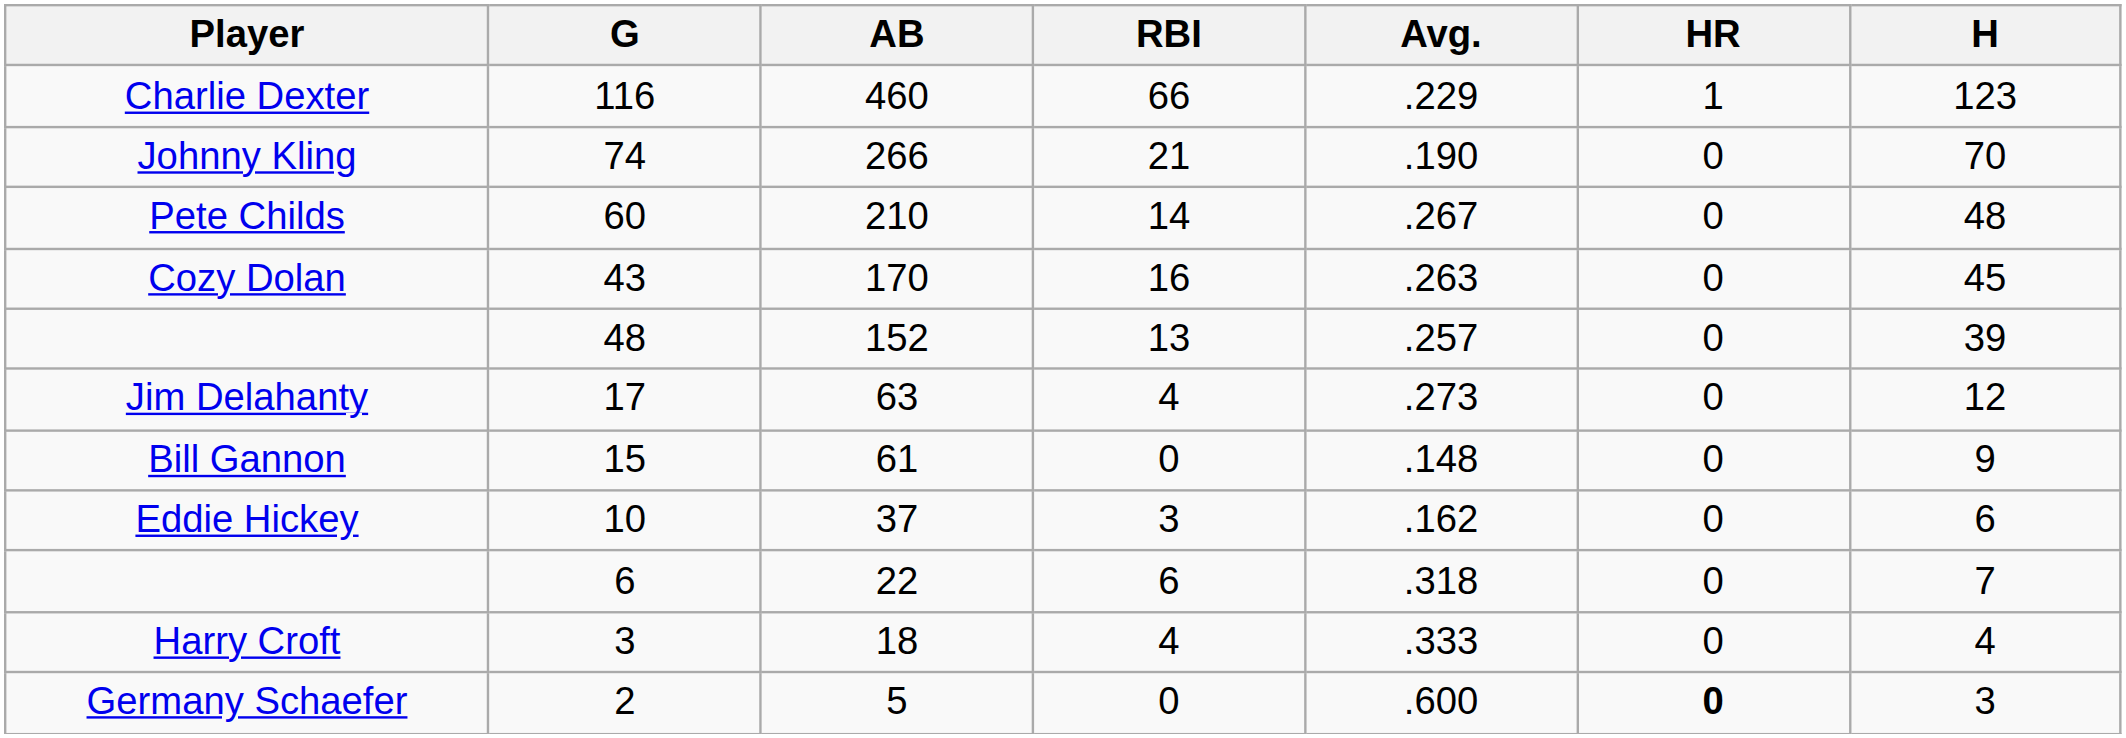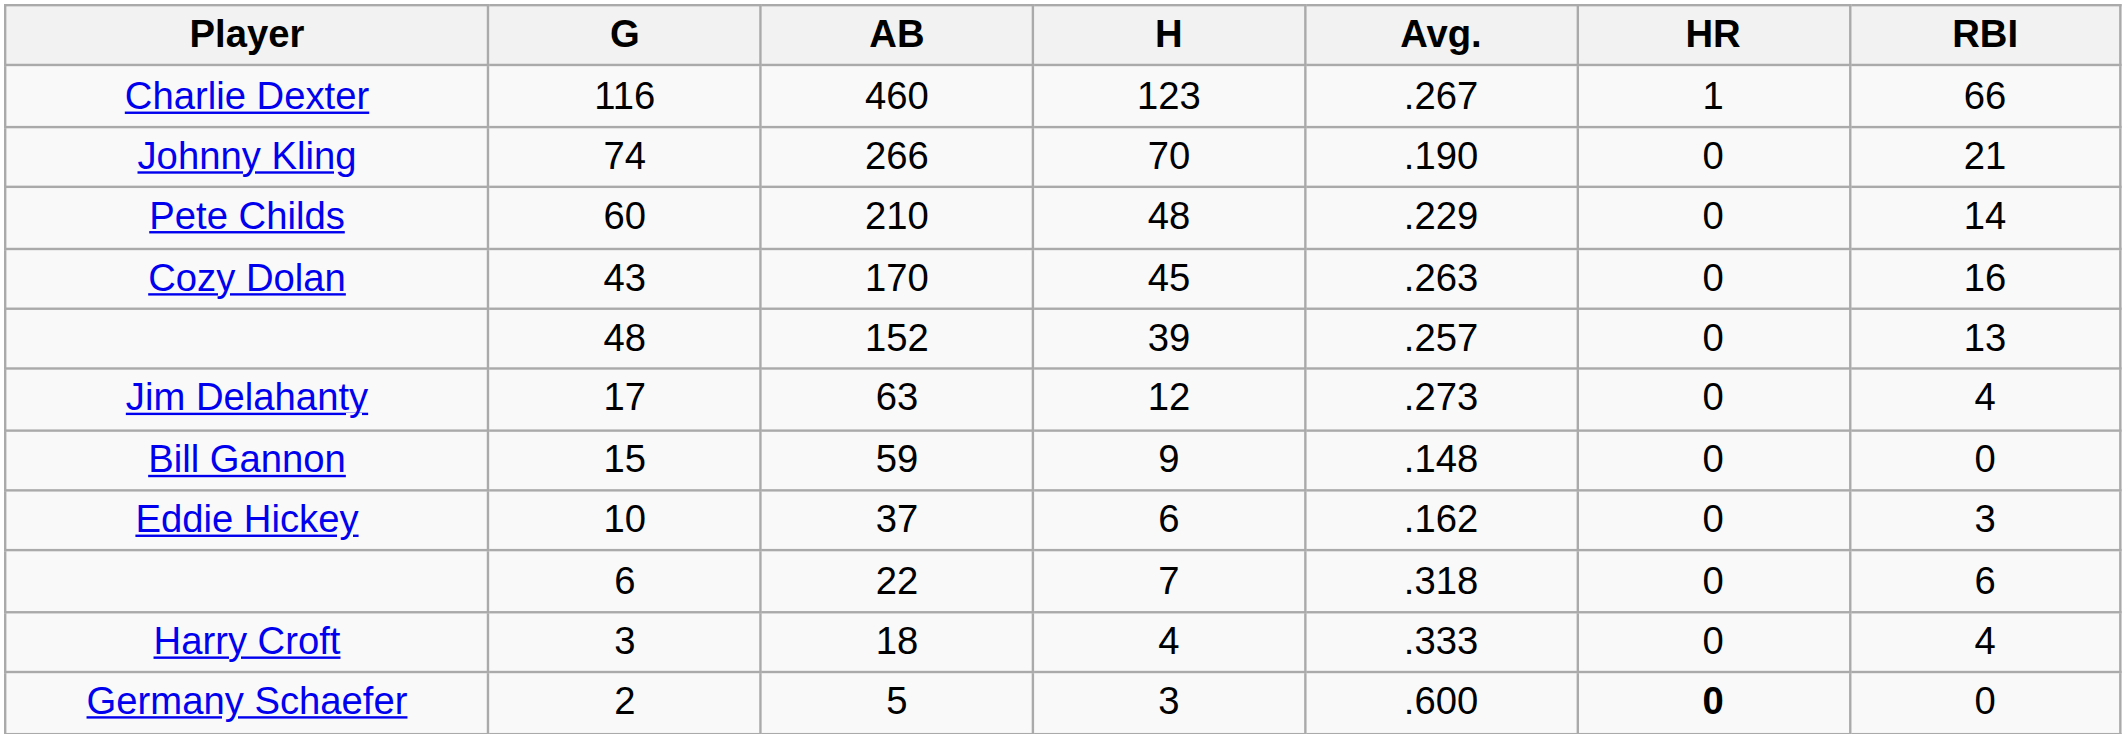columns swapped: H <-> RBI
Charlie Dexter | Avg.: .229 -> .267
Pete Childs | Avg.: .267 -> .229
Bill Gannon | AB: 61 -> 59
